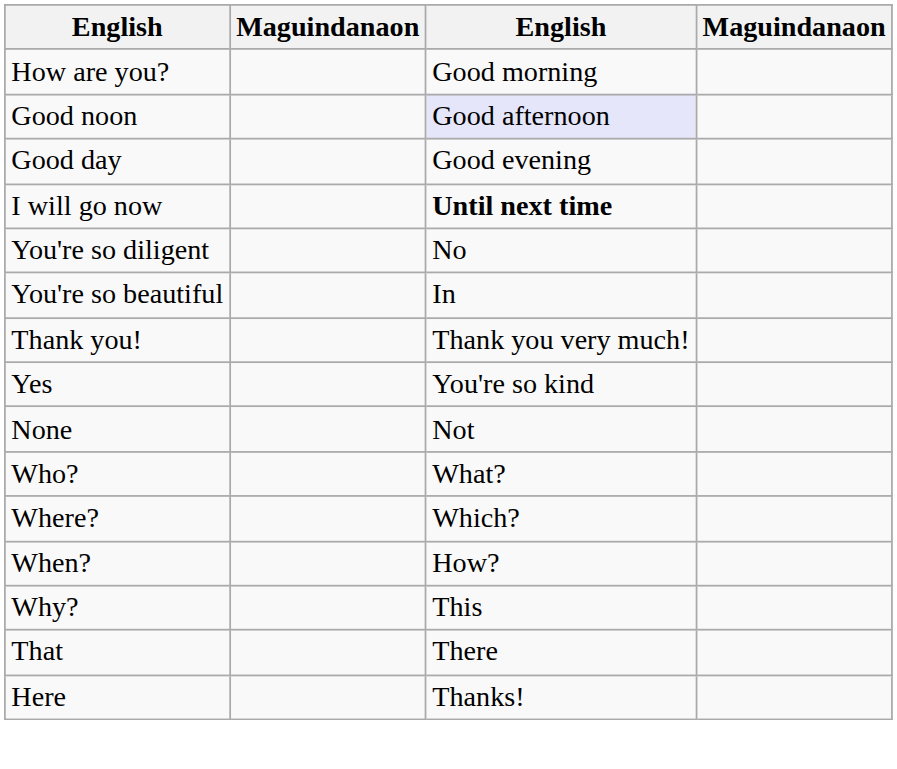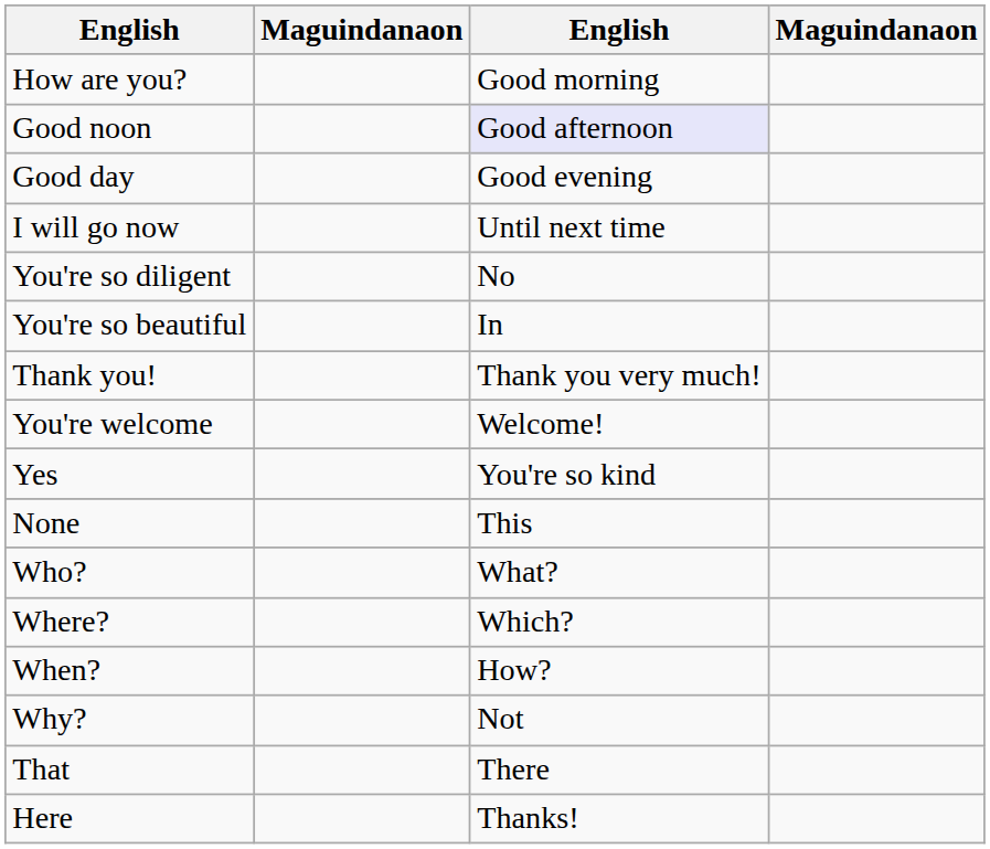I will go now | column 3: bold -> normal
+ row: You're welcome | Welcome!
None | column 3: Not -> This
Why? | column 3: This -> Not
